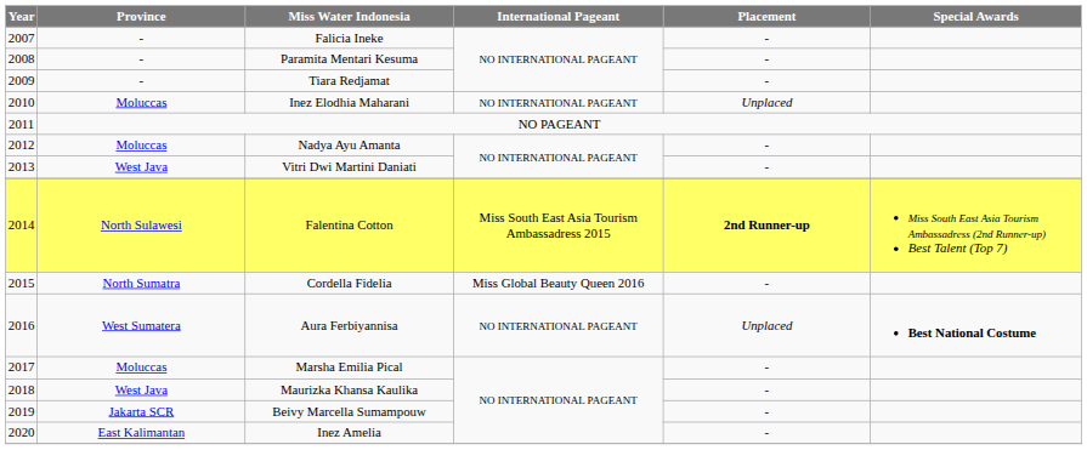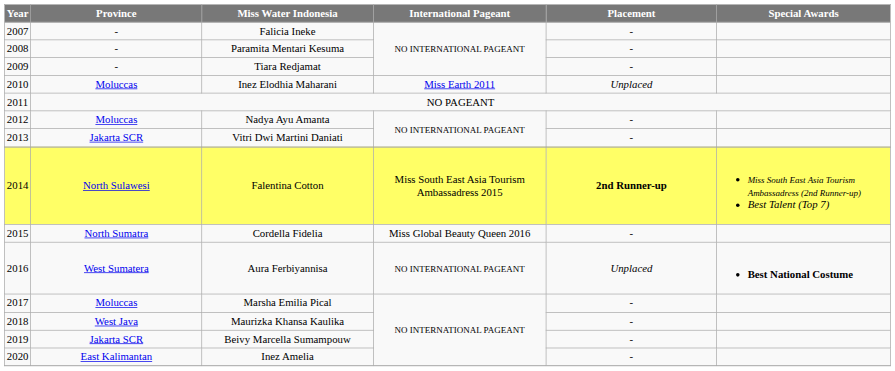Inez Elodhia Maharani | International Pageant: NO INTERNATIONAL PAGEANT -> Miss Earth 2011
Vitri Dwi Martini Daniati | Province: West Java -> Jakarta SCR
